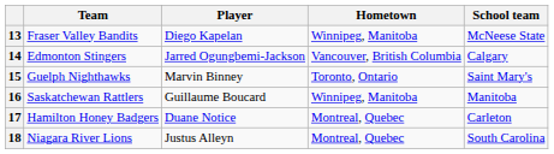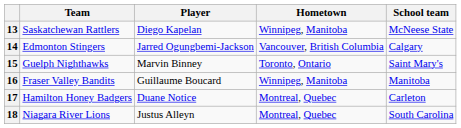13 | Team: Fraser Valley Bandits -> Saskatchewan Rattlers
16 | Team: Saskatchewan Rattlers -> Fraser Valley Bandits
